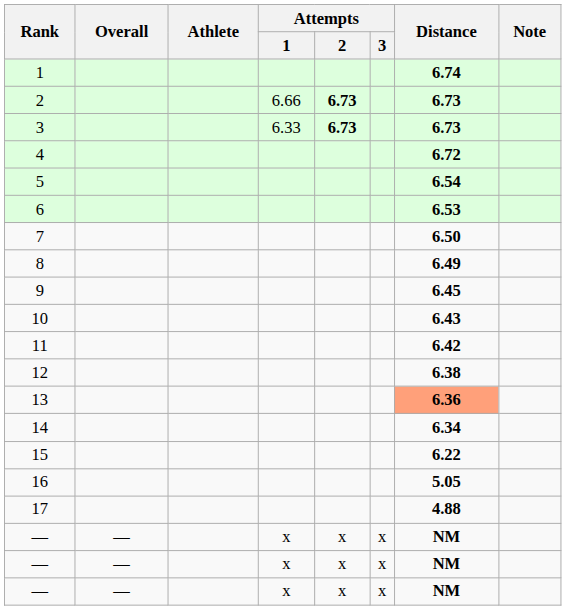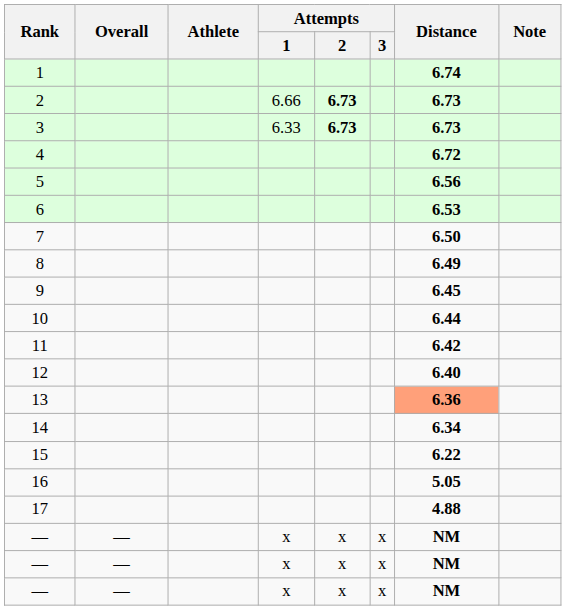5 | Distance: 6.54 -> 6.56
10 | Distance: 6.43 -> 6.44
12 | Distance: 6.38 -> 6.40
